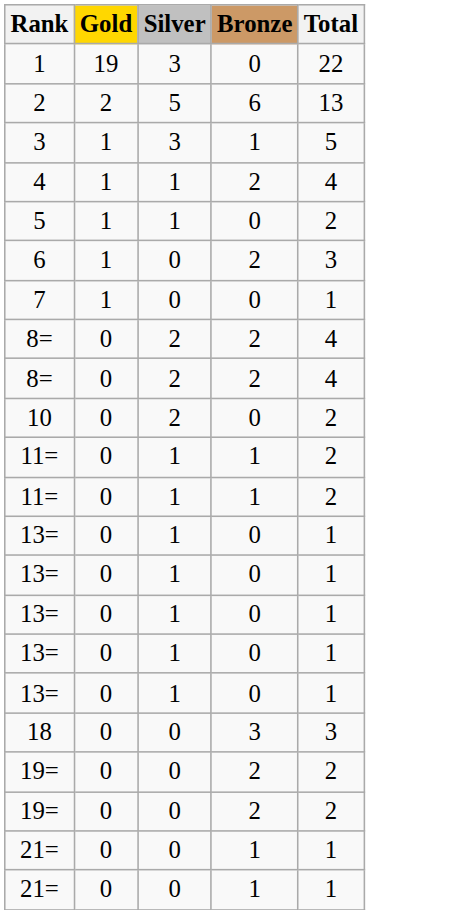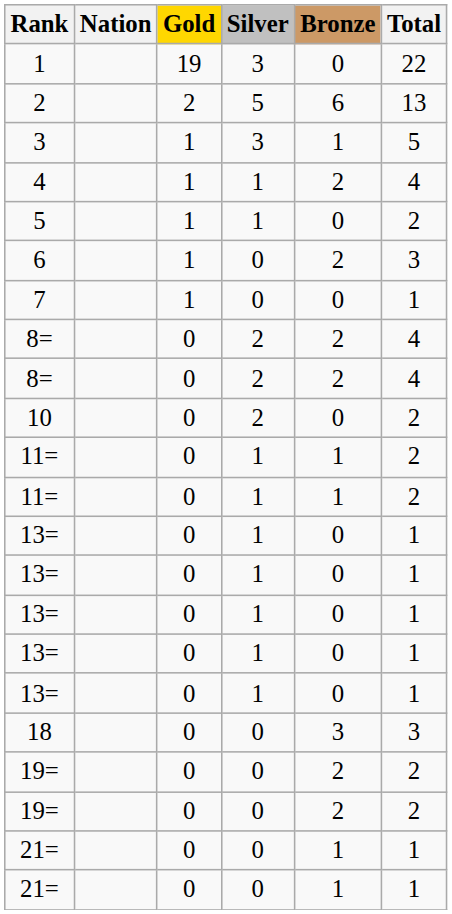+ column: Nation
